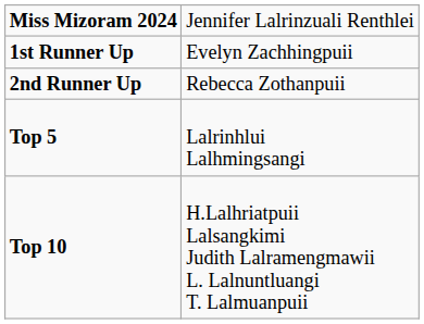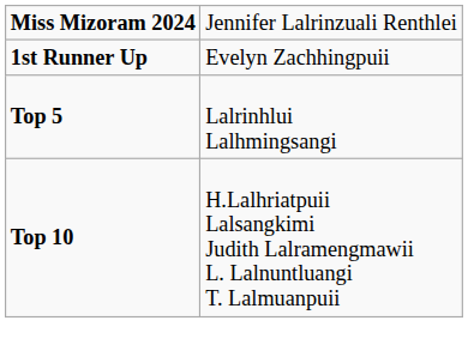- row: 2nd Runner Up | Rebecca Zothanpuii
